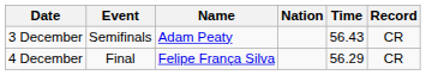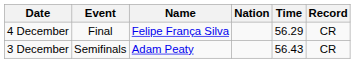rows swapped: 3 December <-> 4 December
